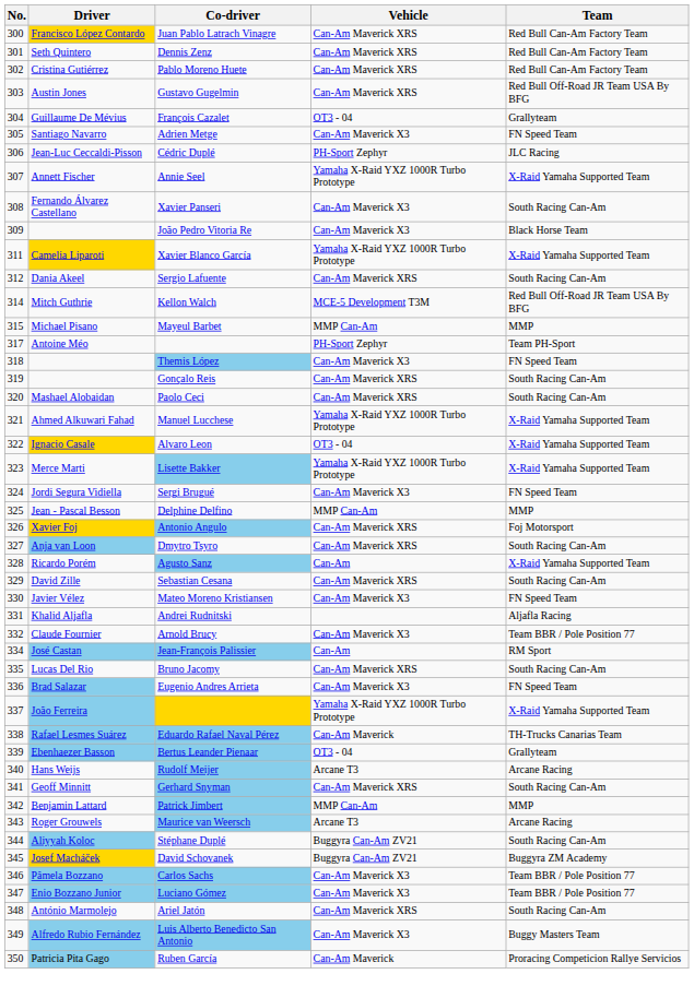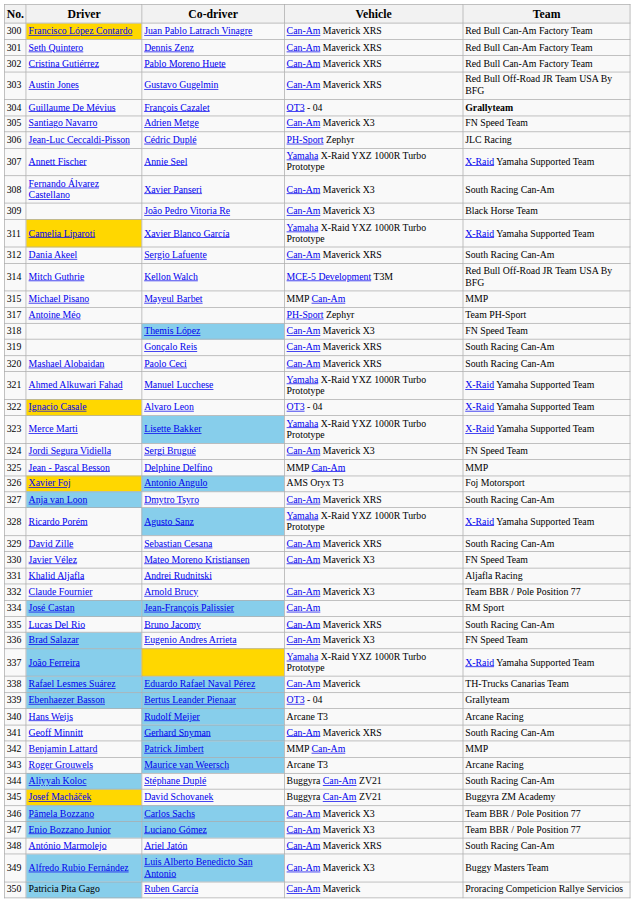François Cazalet | Team: normal -> bold
Antonio Angulo | Vehicle: Can-Am Maverick XRS -> AMS Oryx T3
Agusto Sanz | Vehicle: Can-Am -> Yamaha X-Raid YXZ 1000R Turbo Prototype
